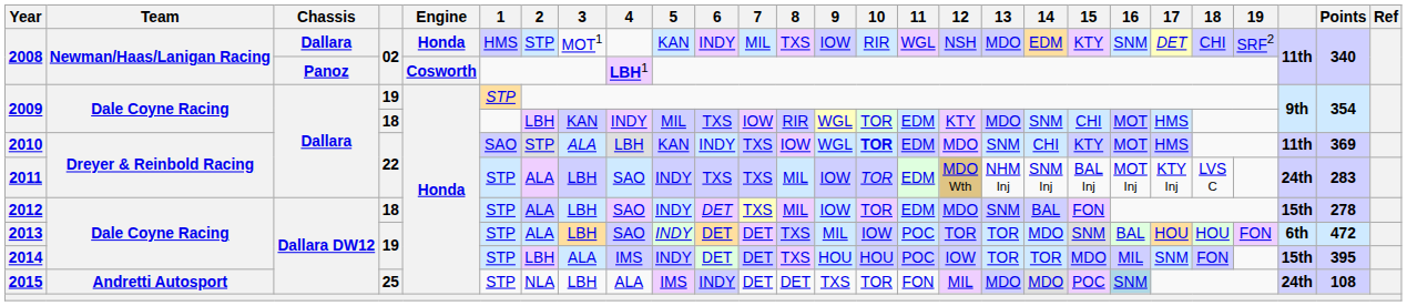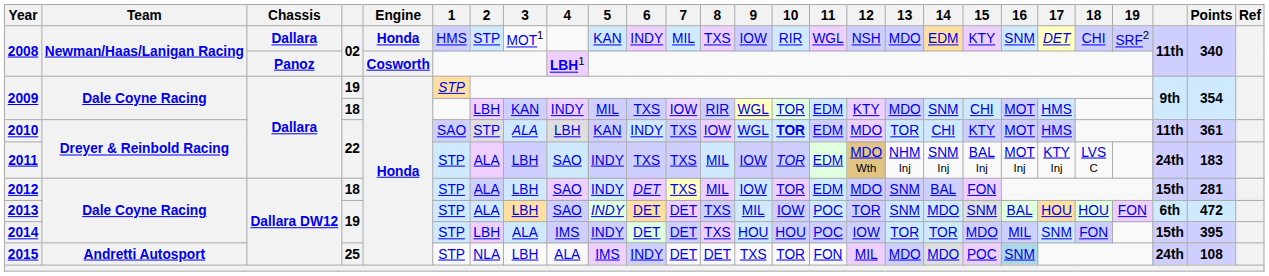2010 | 13: SNM -> TOR
2010 | Points: 369 -> 361
2011 | Points: 283 -> 183
2012 | Points: 278 -> 281
2013 | 13: TOR -> SNM
